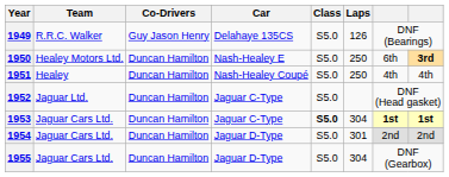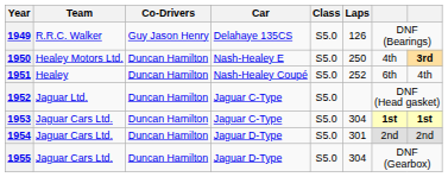1950 | column 7: 6th -> 4th
1951 | Laps: 250 -> 252
1951 | column 7: 4th -> 6th
1953 | Class: bold -> normal
